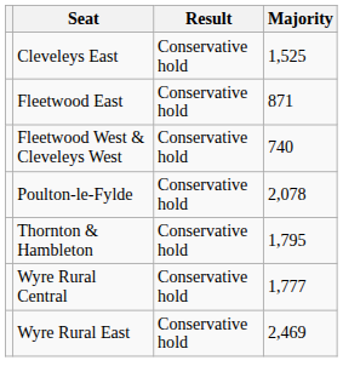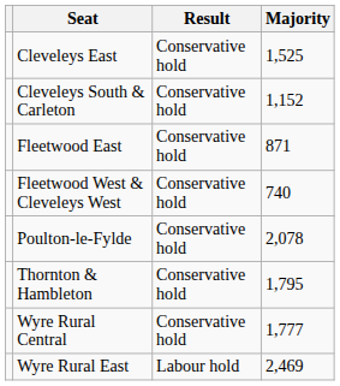+ row: Cleveleys South & Carleton | Conservative hold | 1,152
Wyre Rural East | Result: Conservative hold -> Labour hold
